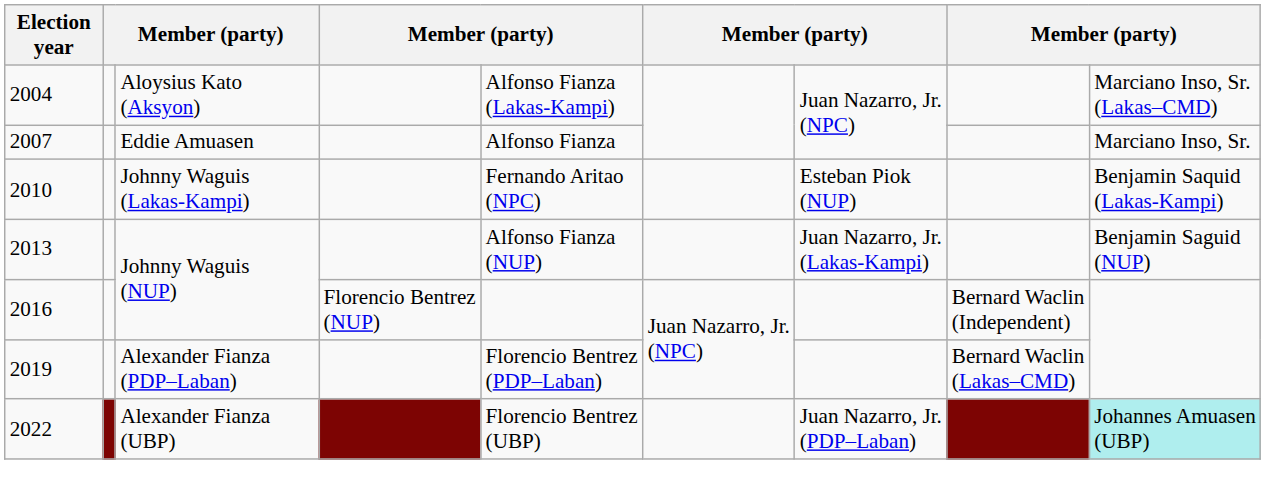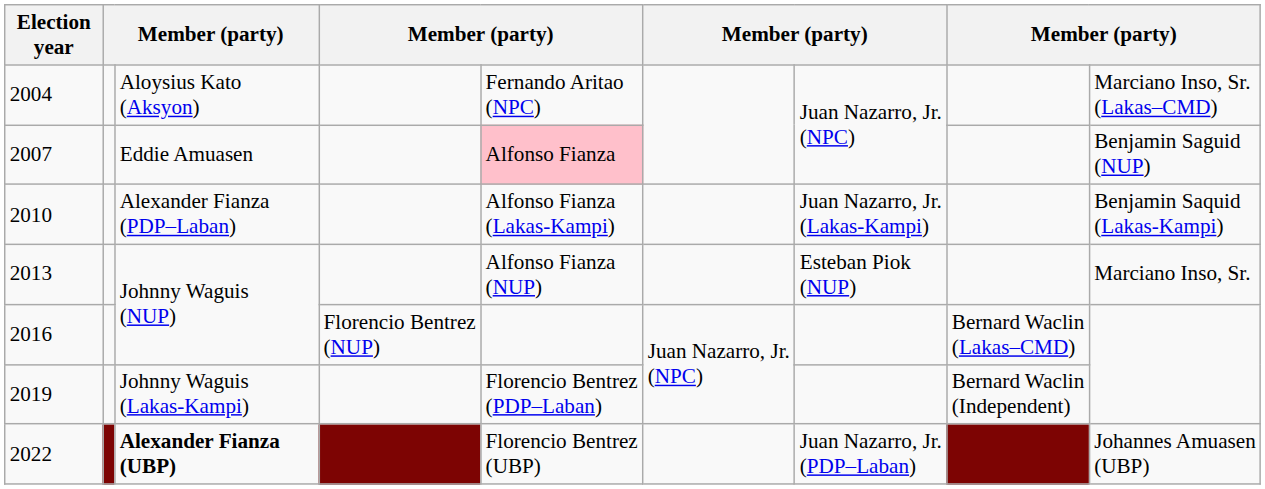2004 | column 5: Alfonso Fianza (Lakas-Kampi) -> Fernando Aritao (NPC)
2007 | column 5: no background -> pink background
2007 | column 9: Marciano Inso, Sr. -> Benjamin Saguid (NUP)
2010 | column 3: Johnny Waguis (Lakas-Kampi) -> Alexander Fianza (PDP–Laban)
2010 | column 5: Fernando Aritao (NPC) -> Alfonso Fianza (Lakas-Kampi)
2010 | column 7: Esteban Piok (NUP) -> Juan Nazarro, Jr. (Lakas-Kampi)
2013 | column 7: Juan Nazarro, Jr. (Lakas-Kampi) -> Esteban Piok (NUP)
2013 | column 9: Benjamin Saguid (NUP) -> Marciano Inso, Sr.
2016 | column 8: Bernard Waclin (Independent) -> Bernard Waclin (Lakas–CMD)
2019 | column 3: Alexander Fianza (PDP–Laban) -> Johnny Waguis (Lakas-Kampi)
2019 | column 8: Bernard Waclin (Lakas–CMD) -> Bernard Waclin (Independent)
2022 | column 3: normal -> bold
2022 | column 9: paleturquoise background -> no background
